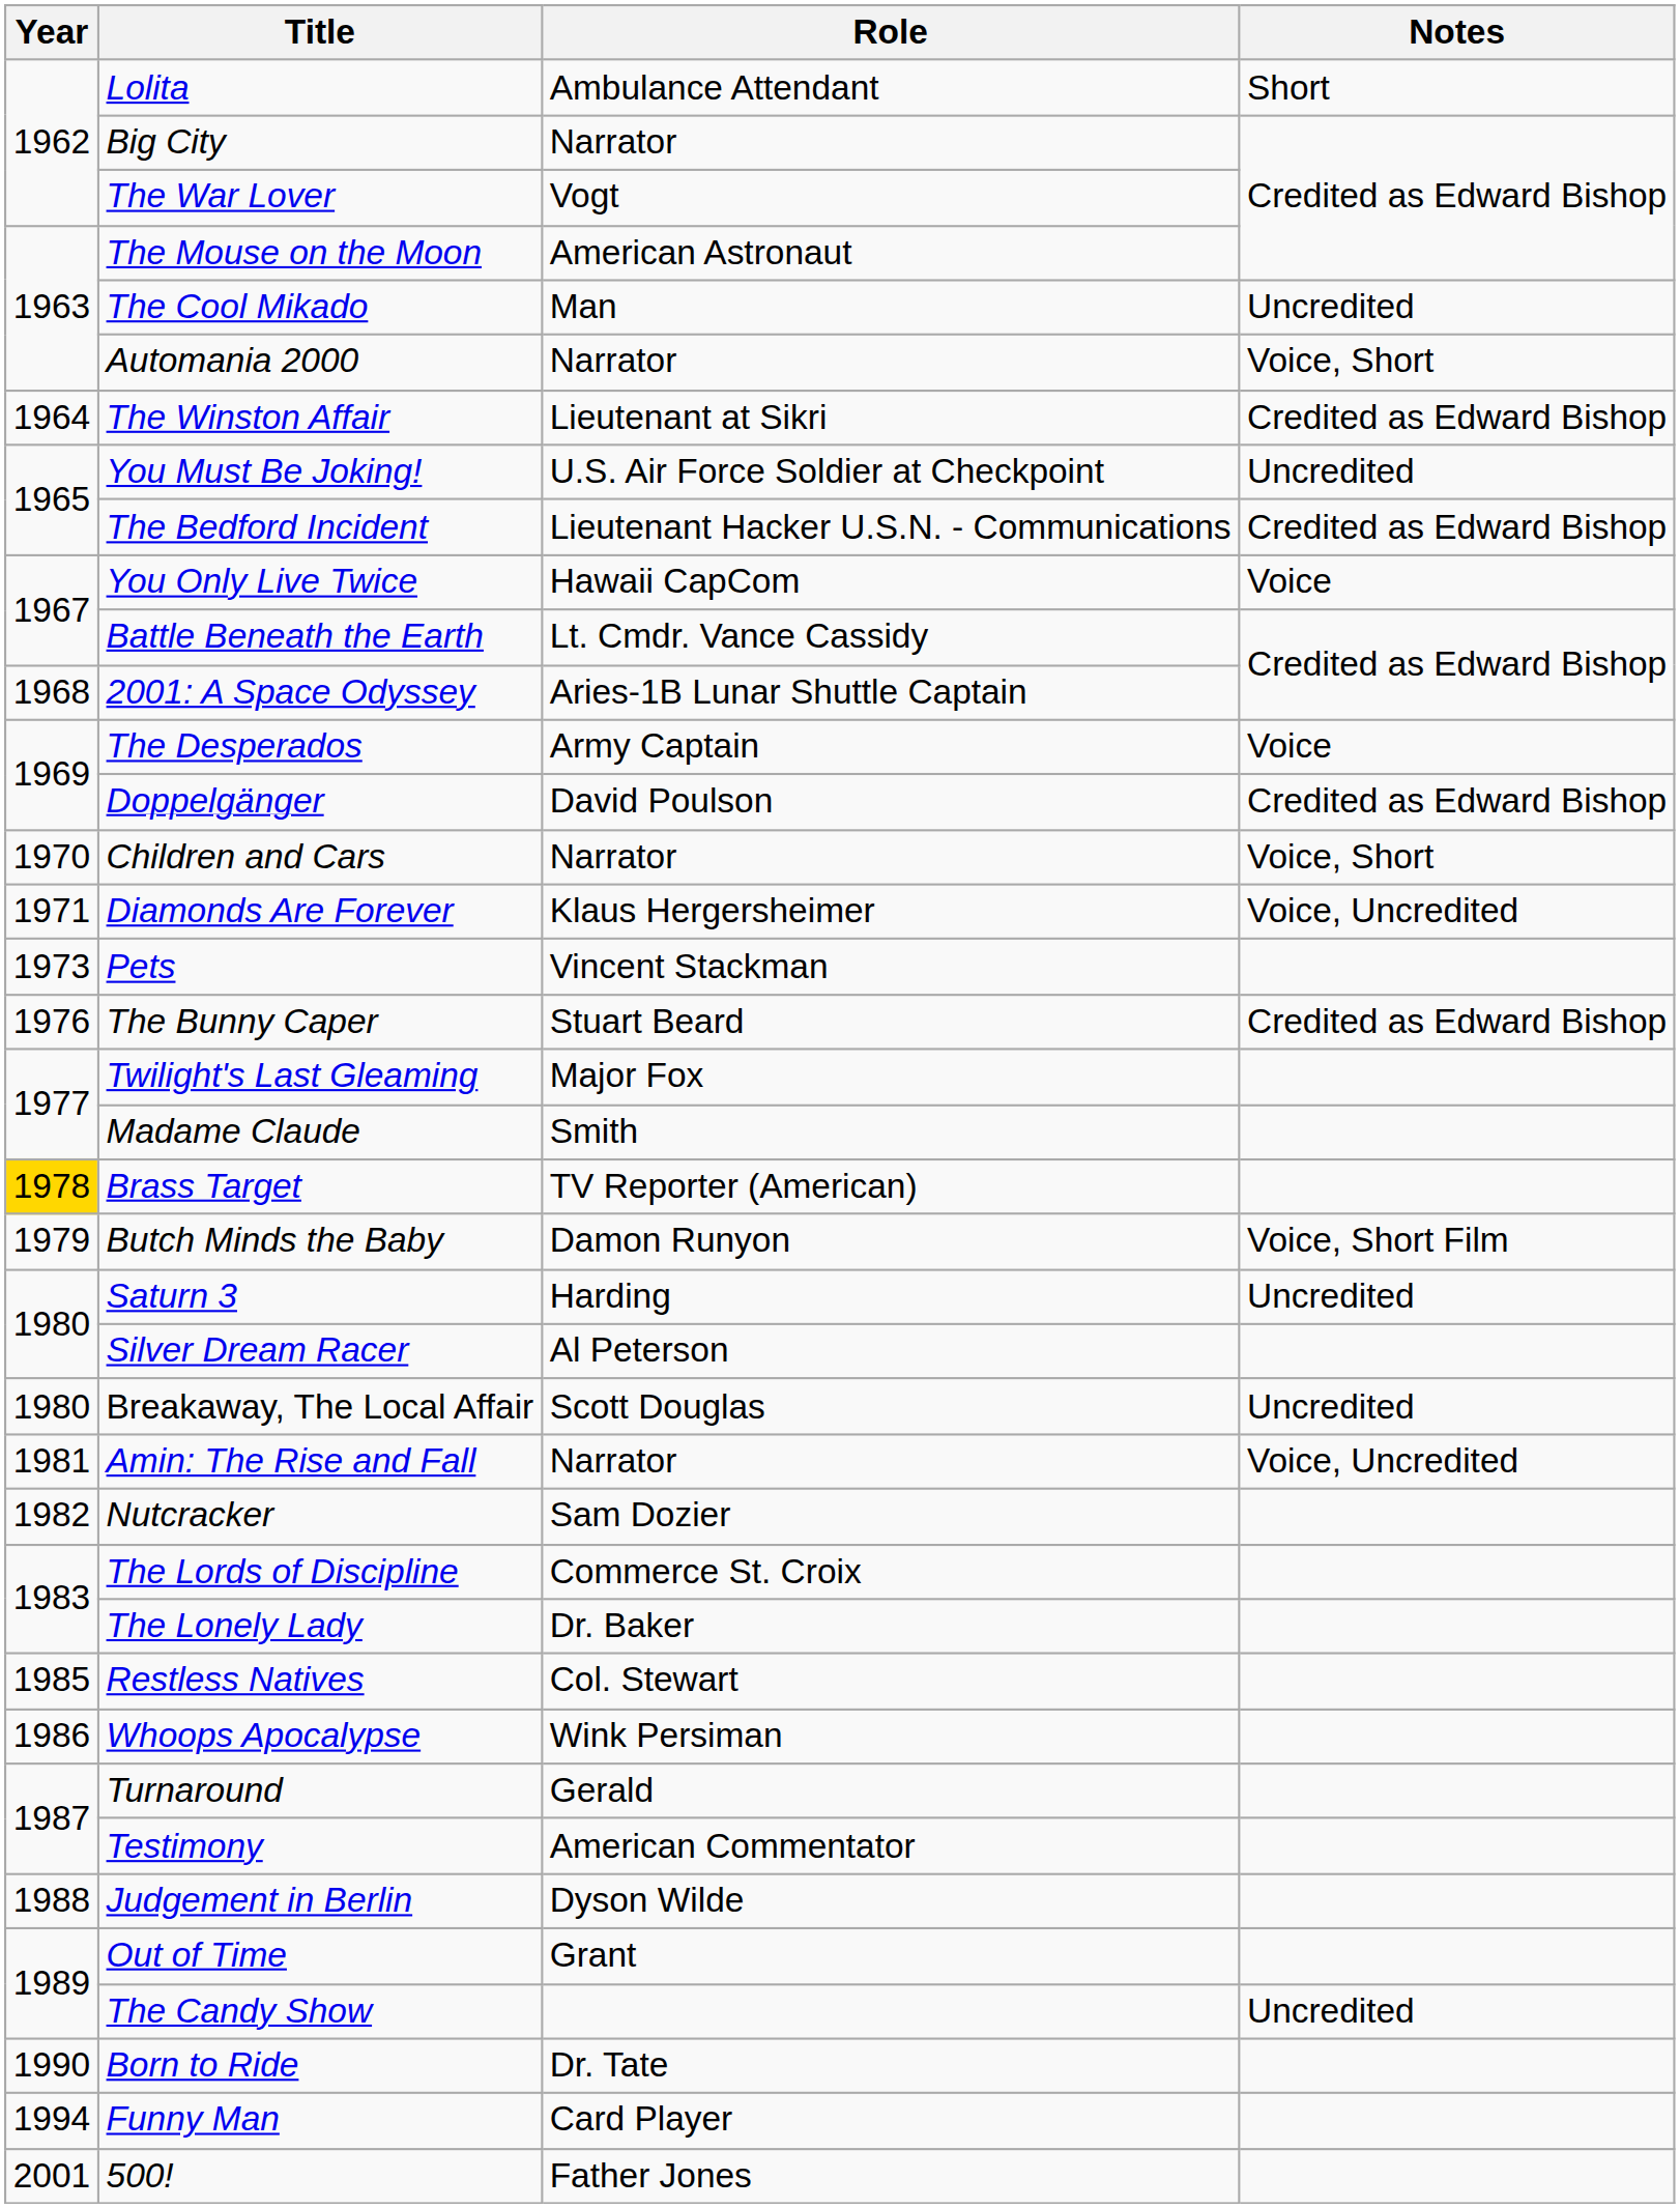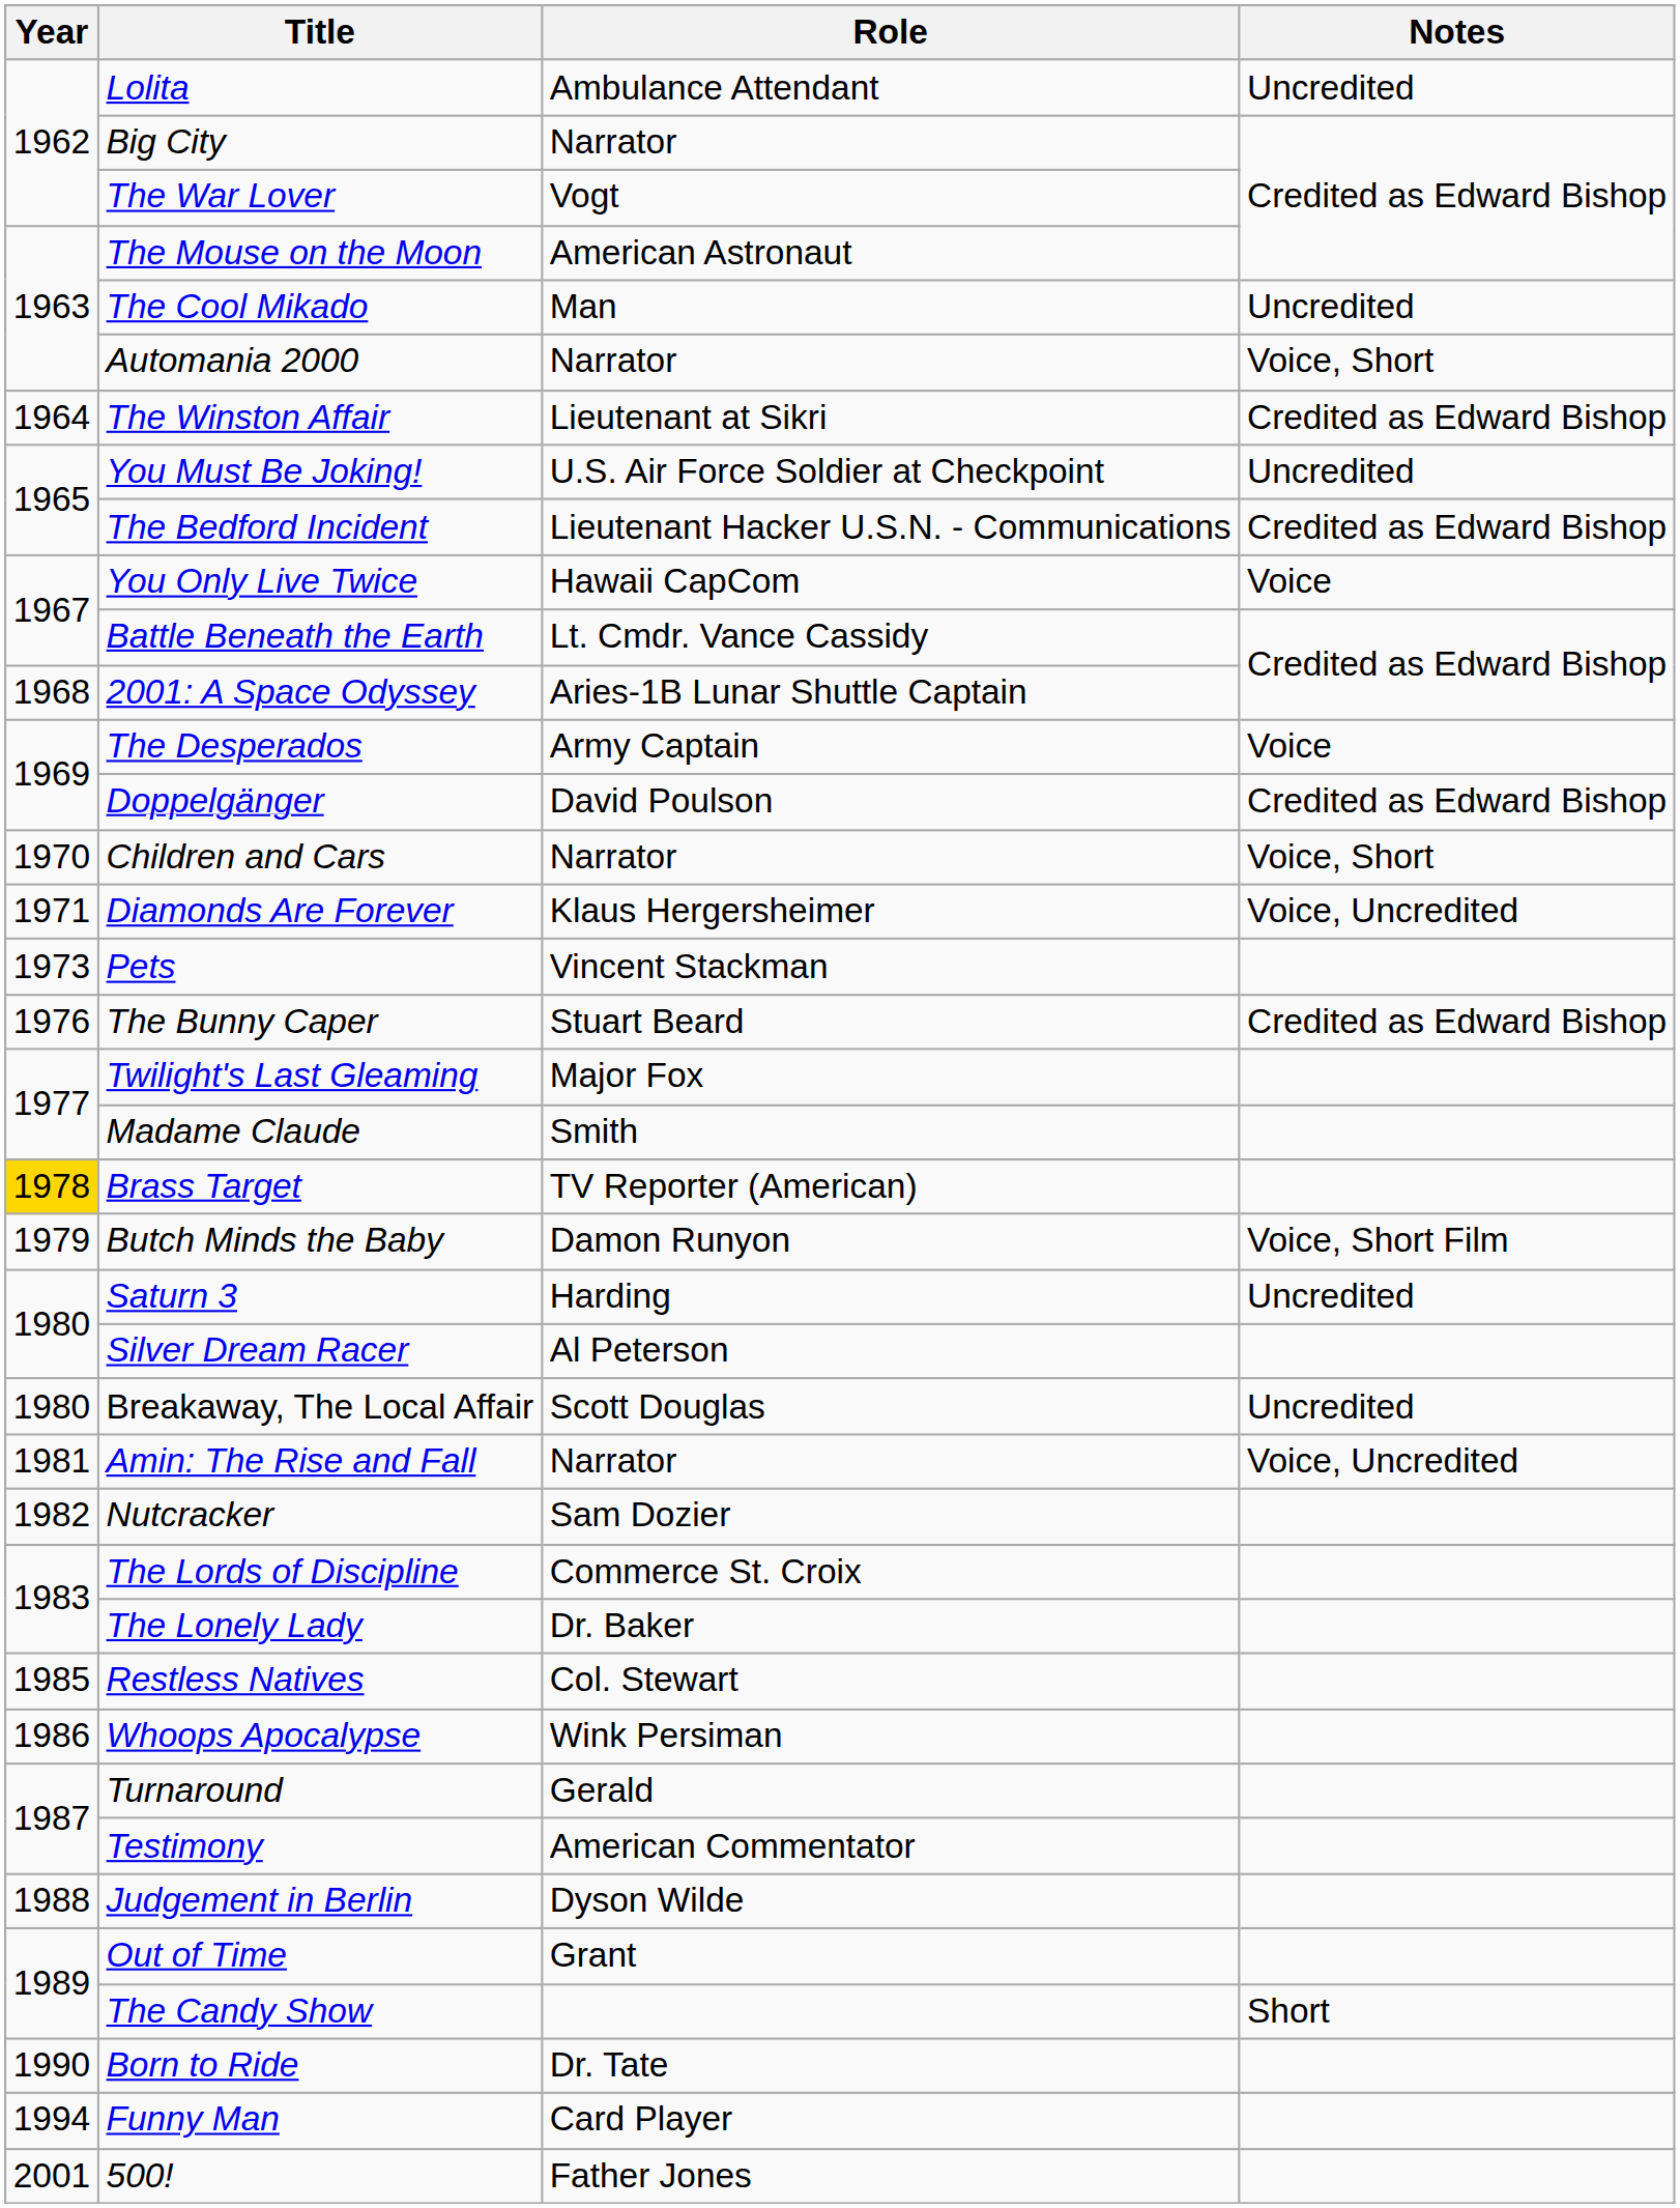Lolita | Notes: Short -> Uncredited
The Candy Show | Notes: Uncredited -> Short
